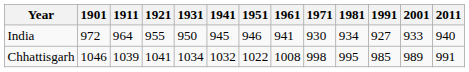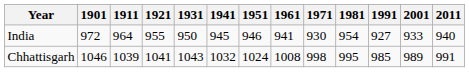India | 1981: 934 -> 954
Chhattisgarh | 1931: 1034 -> 1043
Chhattisgarh | 1951: 1022 -> 1024
